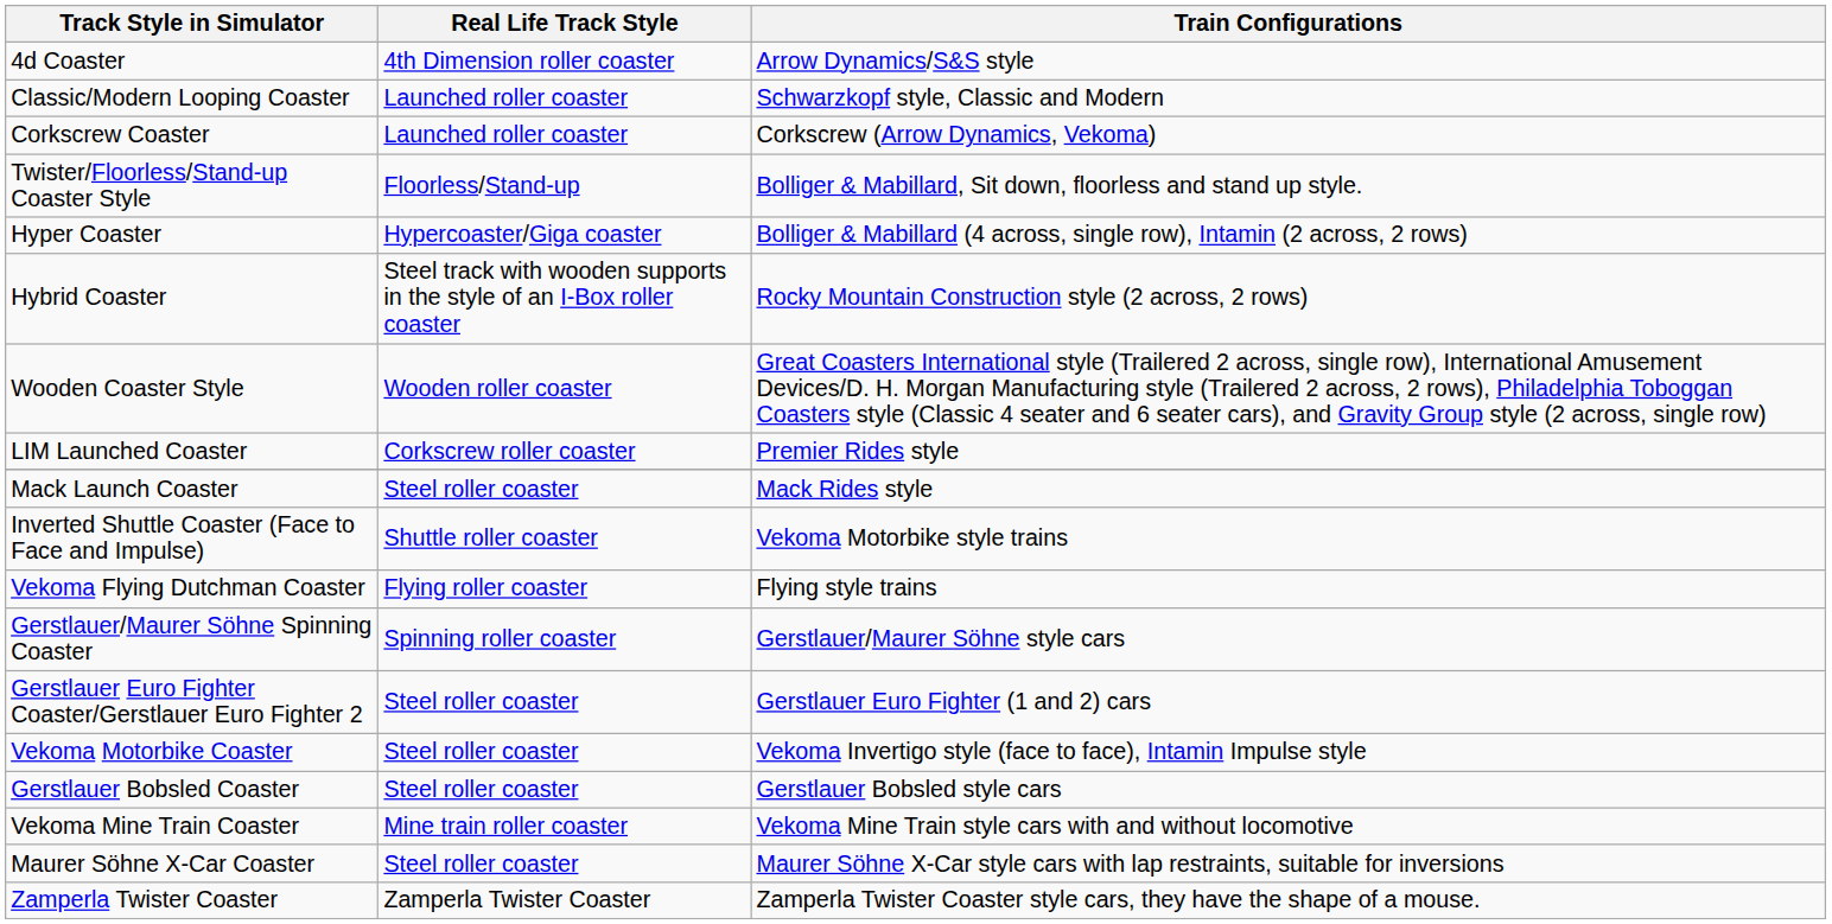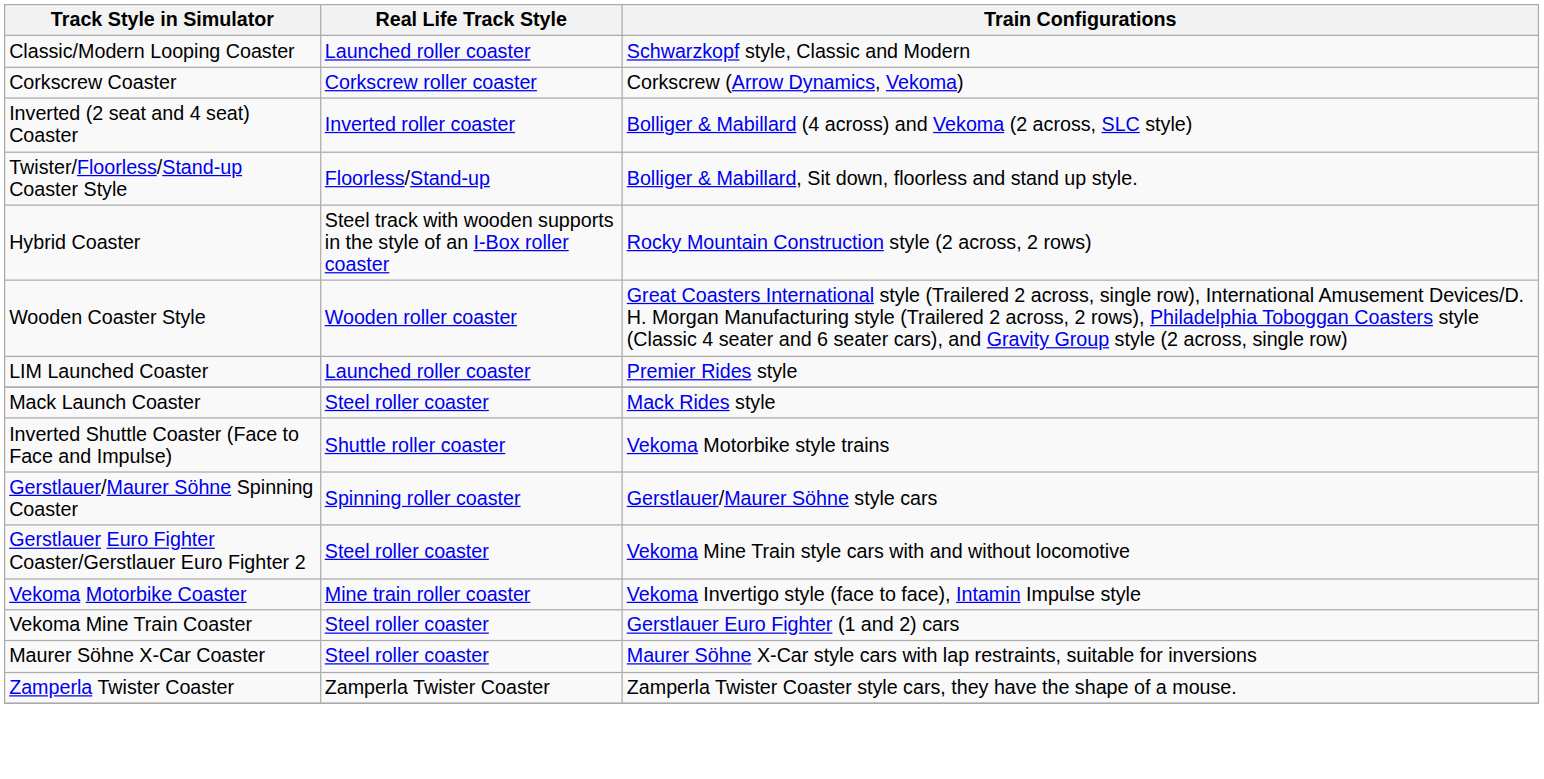- row: 4d Coaster | 4th Dimension roller coaster | Arrow Dynamics/S&S style
Corkscrew Coaster | Real Life Track Style: Launched roller coaster -> Corkscrew roller coaster
+ row: Inverted (2 seat and 4 seat) Coaster | Inverted roller coaster | Bolliger & Mabillard (4 across) and Vekoma (2 across, SLC style)
- row: Hyper Coaster | Hypercoaster/Giga coaster | Bolliger & Mabillard (4 across, single row), Intamin (2 across, 2 rows)
LIM Launched Coaster | Real Life Track Style: Corkscrew roller coaster -> Launched roller coaster
- row: Vekoma Flying Dutchman Coaster | Flying roller coaster | Flying style trains
Gerstlauer Euro Fighter Coaster/Gerstlauer Euro Fighter 2 | Train Configurations: Gerstlauer Euro Fighter (1 and 2) cars -> Vekoma Mine Train style cars with and without locomotive
Vekoma Motorbike Coaster | Real Life Track Style: Steel roller coaster -> Mine train roller coaster
- row: Gerstlauer Bobsled Coaster | Steel roller coaster | Gerstlauer Bobsled style cars
Vekoma Mine Train Coaster | Real Life Track Style: Mine train roller coaster -> Steel roller coaster
Vekoma Mine Train Coaster | Train Configurations: Vekoma Mine Train style cars with and without locomotive -> Gerstlauer Euro Fighter (1 and 2) cars
